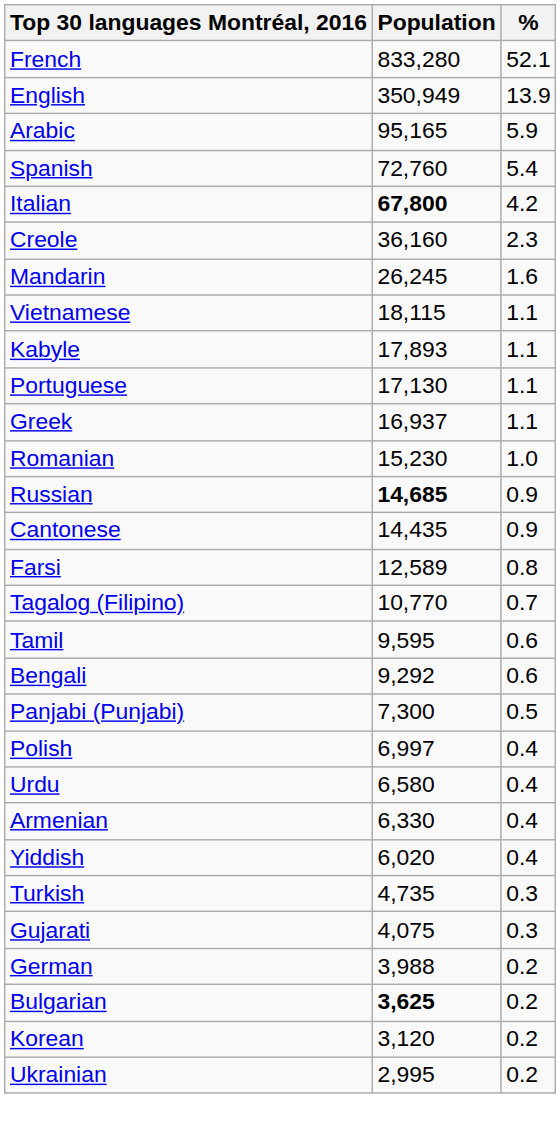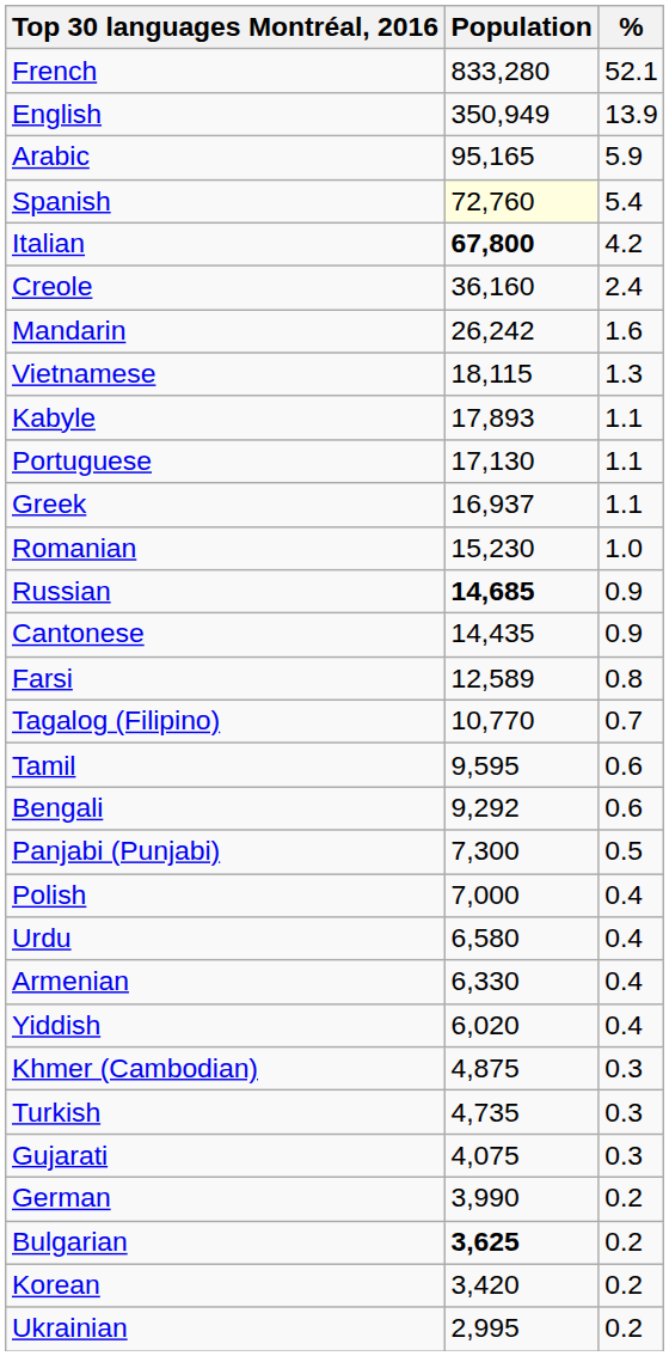Spanish | Population: no background -> lightyellow background
Creole | %: 2.3 -> 2.4
Mandarin | Population: 26,245 -> 26,242
Vietnamese | %: 1.1 -> 1.3
Polish | Population: 6,997 -> 7,000
+ row: Khmer (Cambodian) | 4,875 | 0.3
German | Population: 3,988 -> 3,990
Korean | Population: 3,120 -> 3,420
